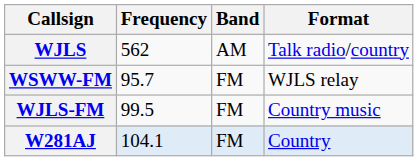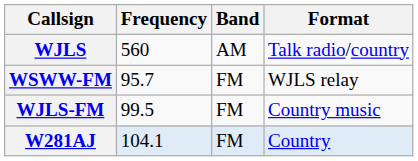WJLS | Frequency: 562 -> 560
